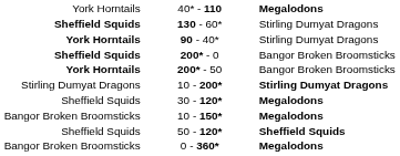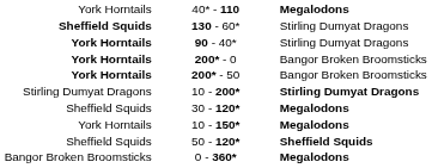200* - 0 | column 1: Sheffield Squids -> York Horntails
10 - 150* | column 1: Bangor Broken Broomsticks -> York Horntails
